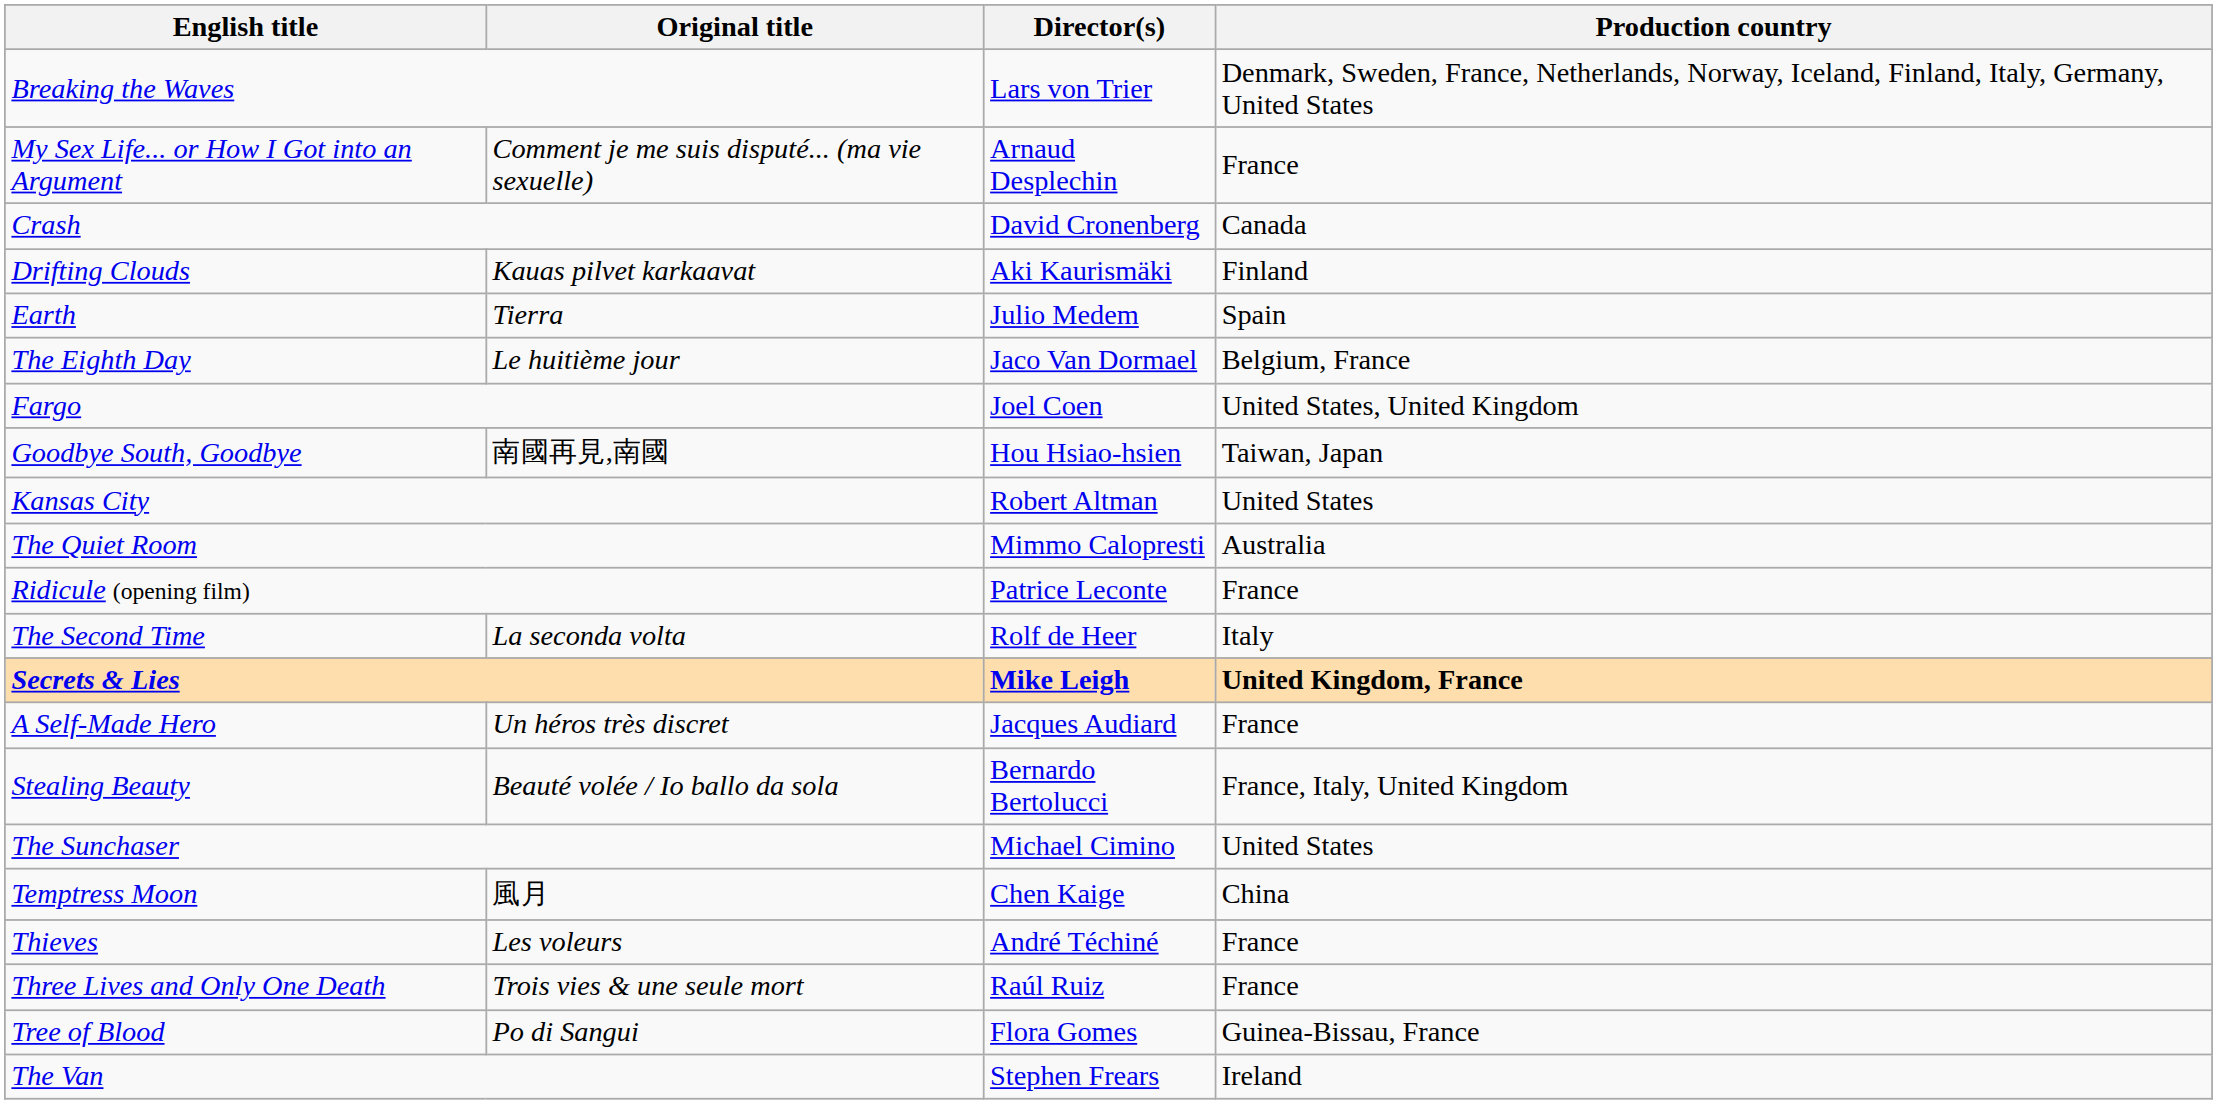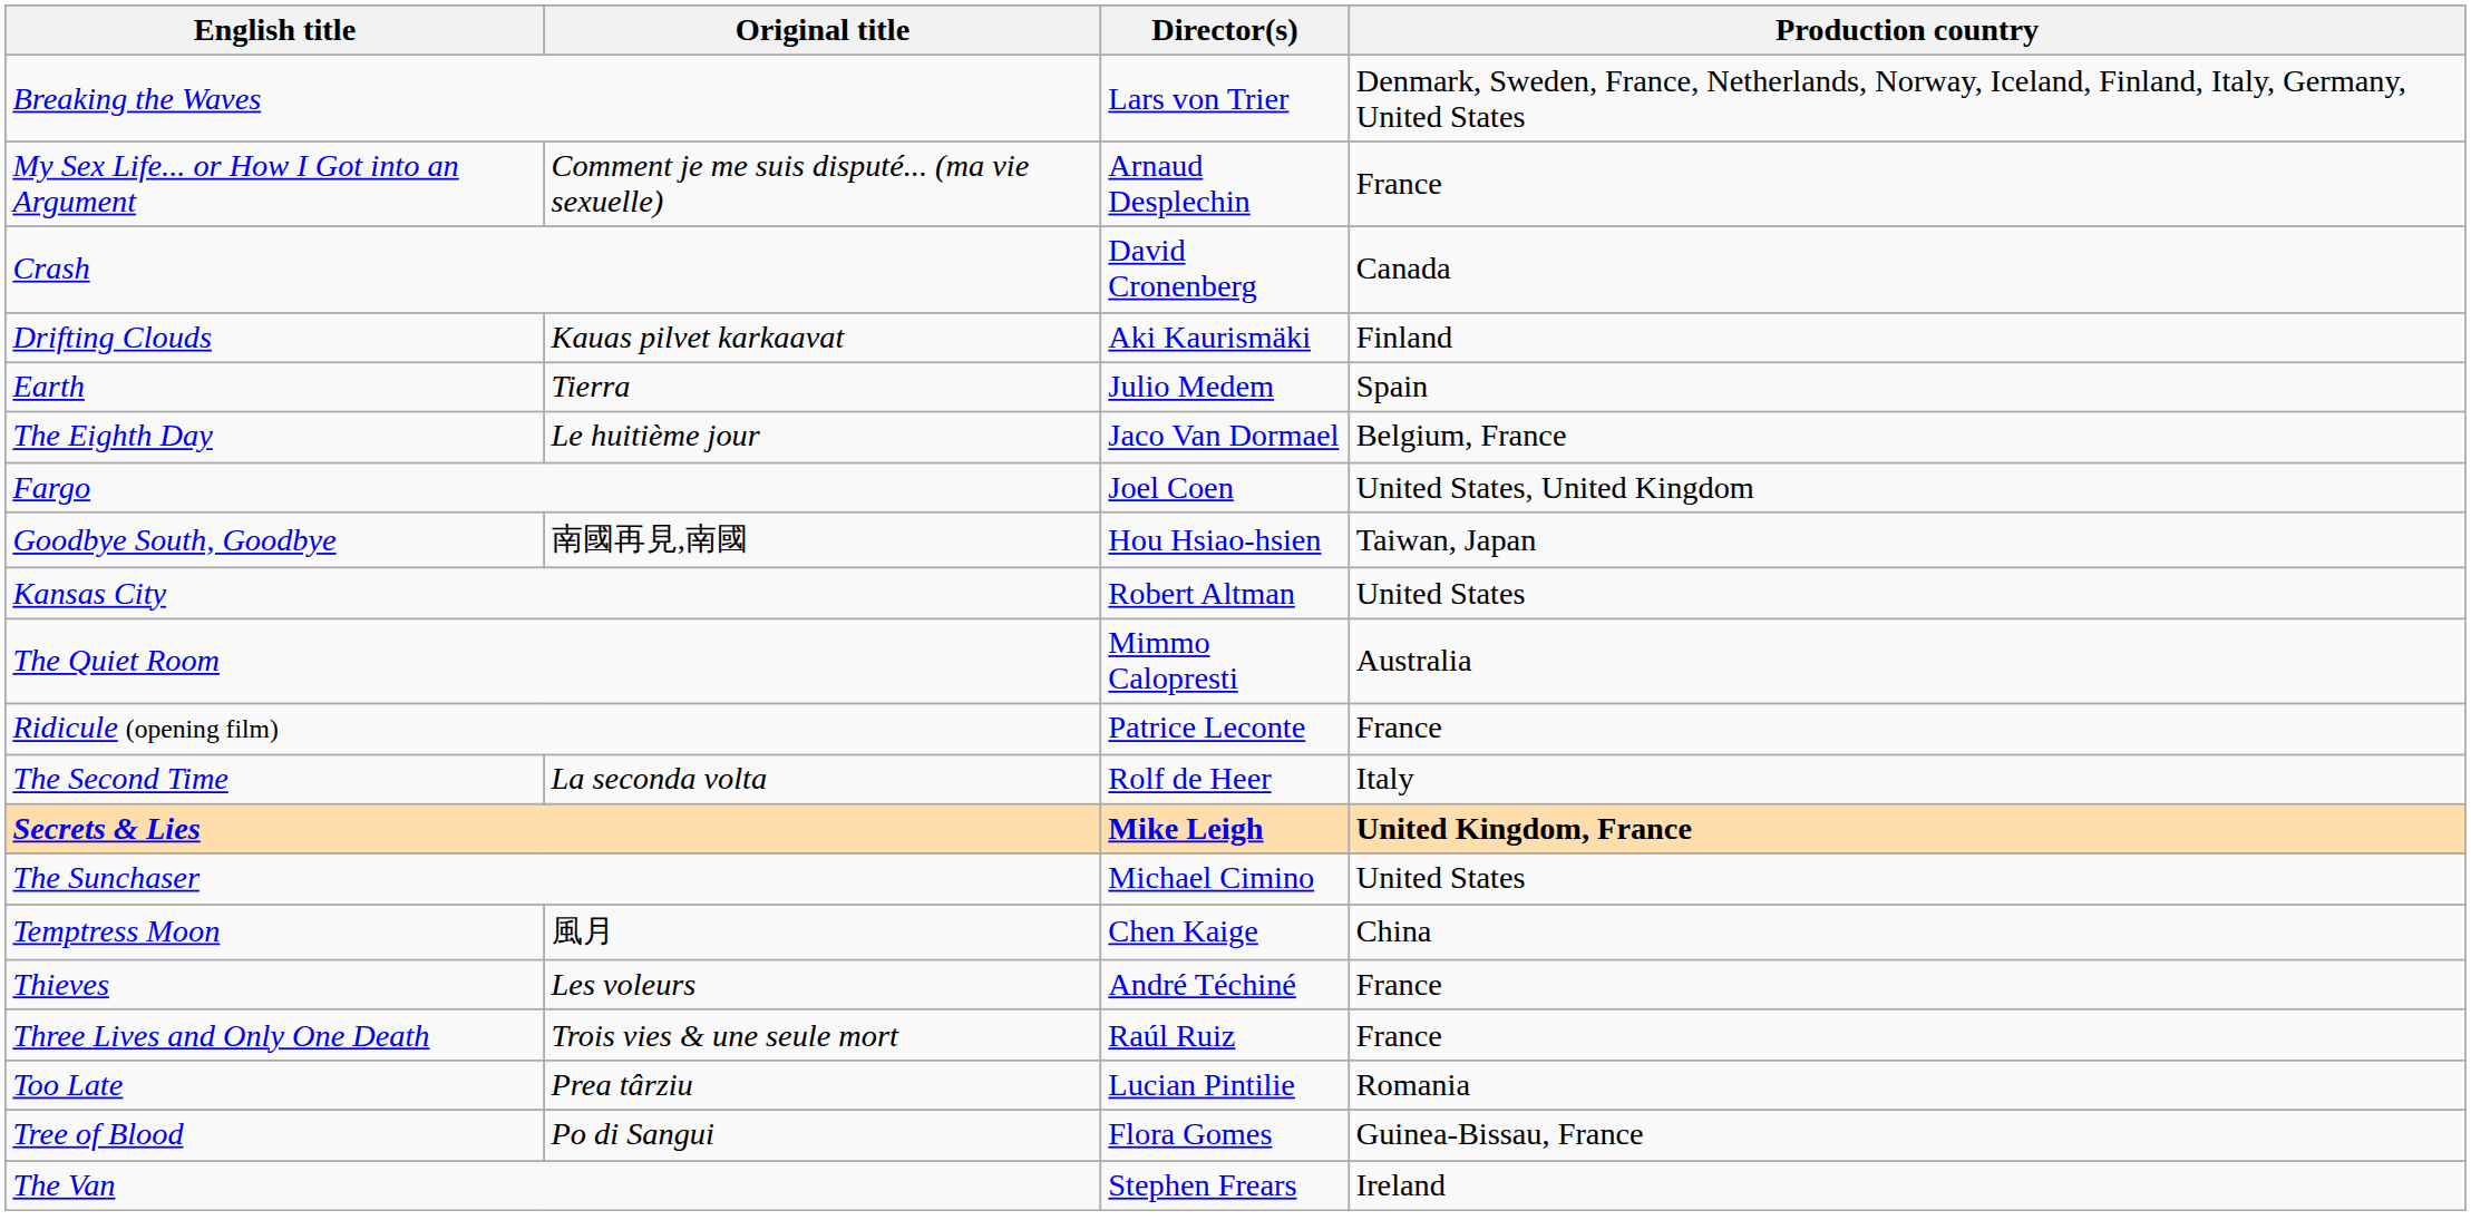- row: A Self-Made Hero | Un héros très discret | Jacques Audiard | France
- row: Stealing Beauty | Beauté volée / Io ballo da sola | Bernardo Bertolucci | France, Italy, United Kingdom
+ row: Too Late | Prea târziu | Lucian Pintilie | Romania
